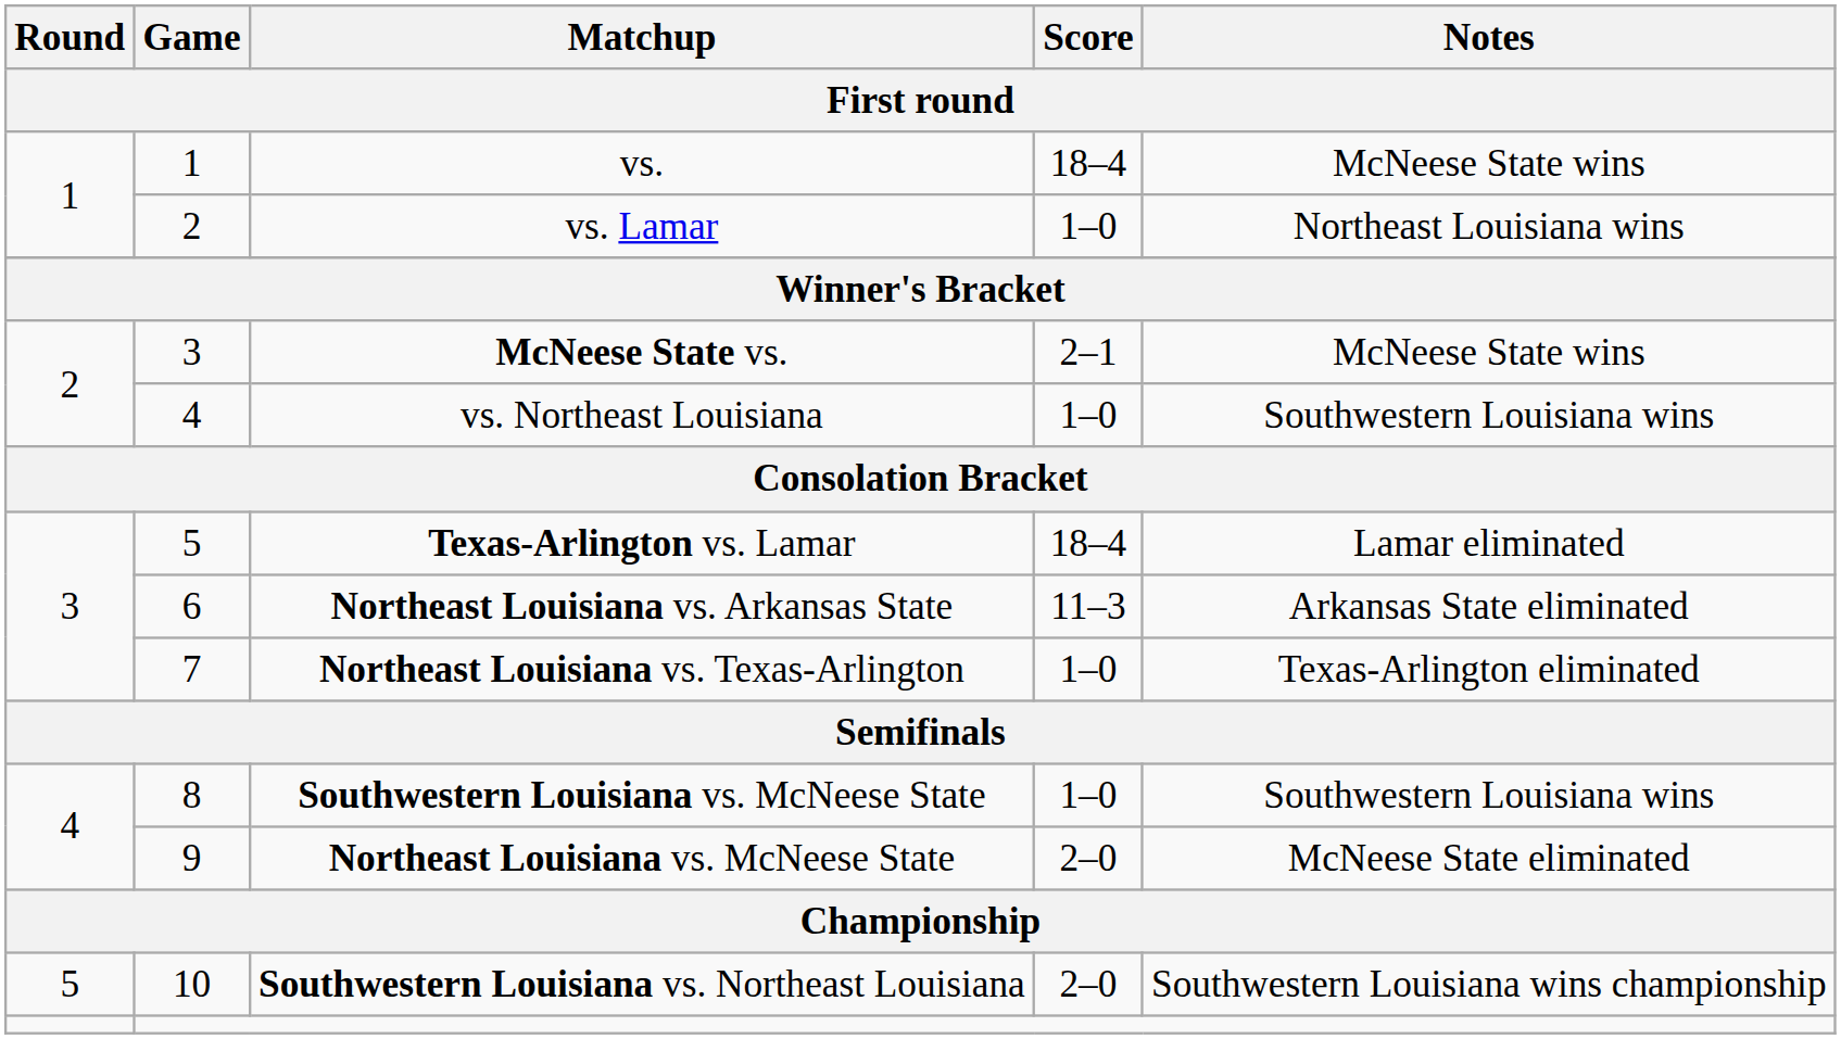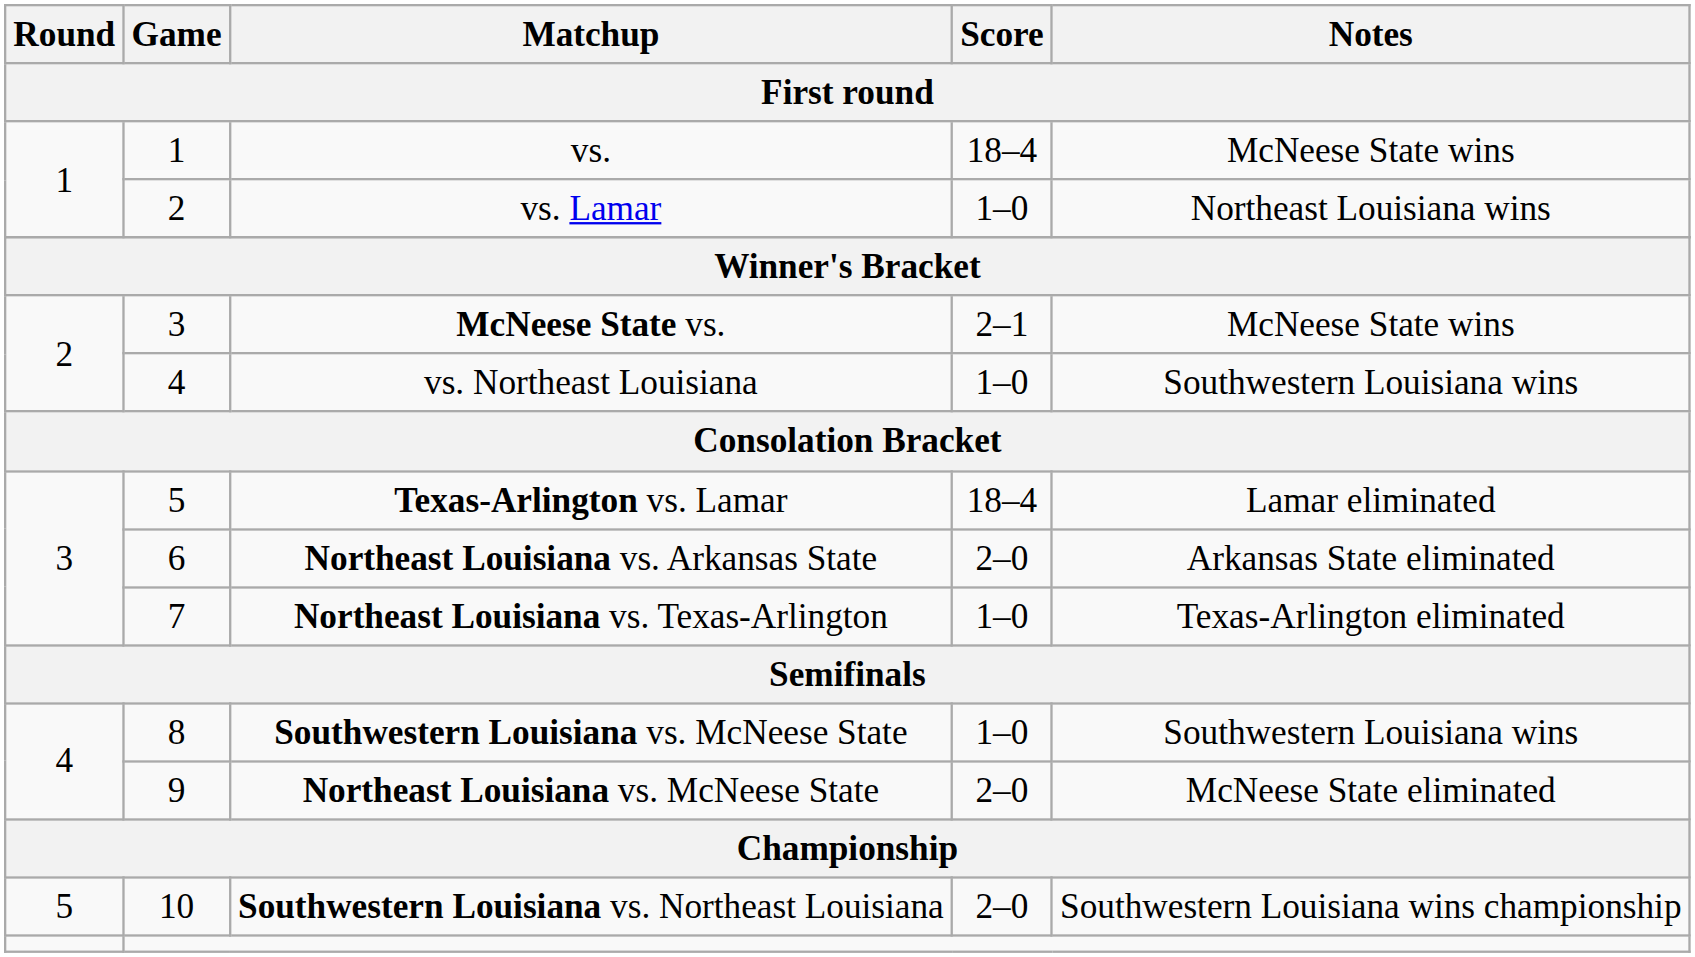Northeast Louisiana vs. Arkansas State | Score: 11–3 -> 2–0
